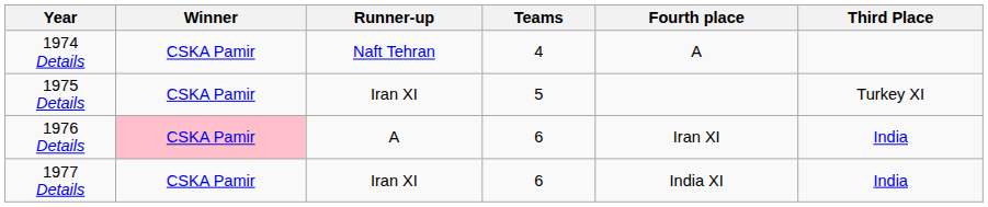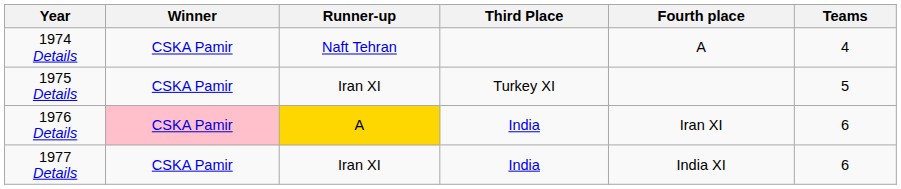columns swapped: Third Place <-> Teams
1976 Details | Runner-up: no background -> gold background
